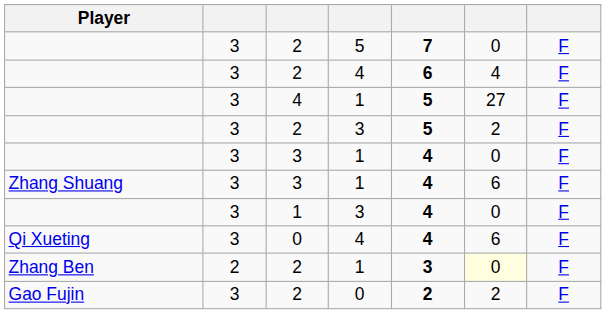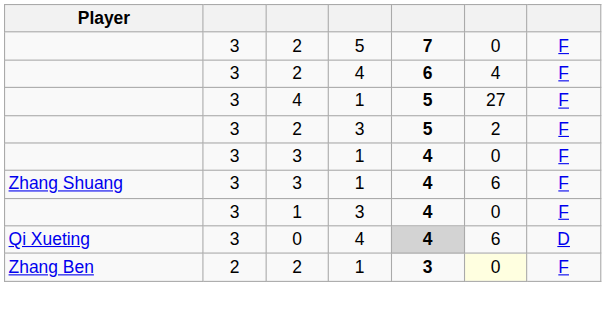Qi Xueting | column 5: no background -> lightgrey background
Qi Xueting | column 7: F -> D
- row: Gao Fujin | 3 | 2 | 0 | 2 | 2 | F
